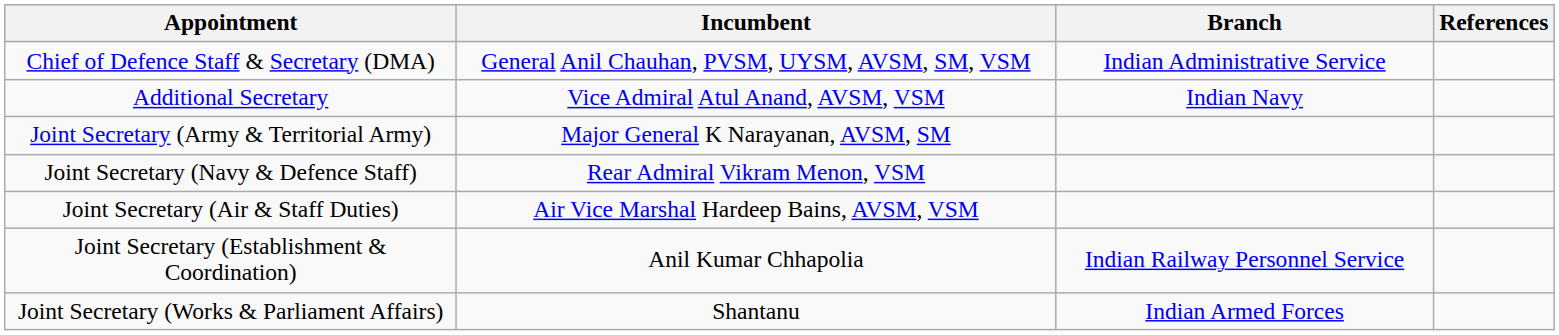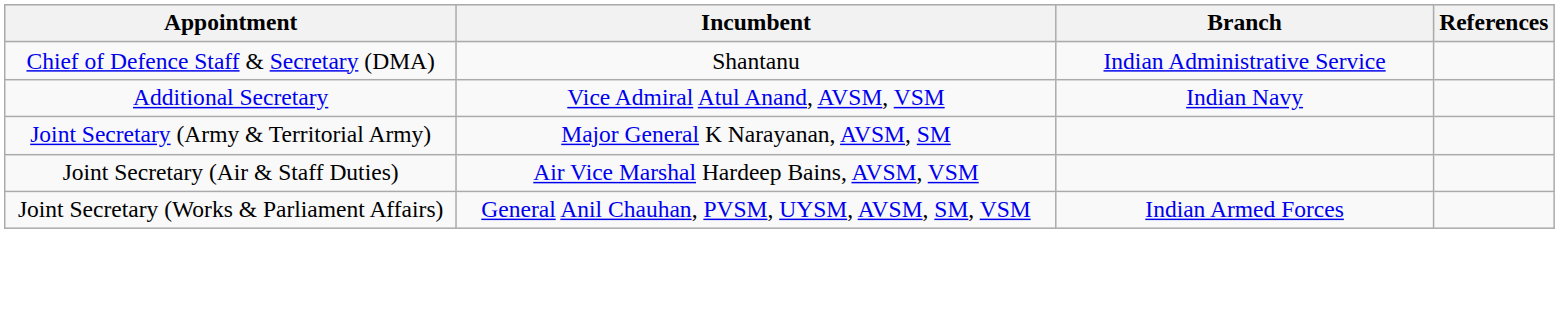Chief of Defence Staff & Secretary (DMA) | Incumbent: General Anil Chauhan, PVSM, UYSM, AVSM, SM, VSM -> Shantanu
- row: Joint Secretary (Navy & Defence Staff) | Rear Admiral Vikram Menon, VSM
- row: Joint Secretary (Establishment & Coordination) | Anil Kumar Chhapolia | Indian Railway Personnel Service
Joint Secretary (Works & Parliament Affairs) | Incumbent: Shantanu -> General Anil Chauhan, PVSM, UYSM, AVSM, SM, VSM
